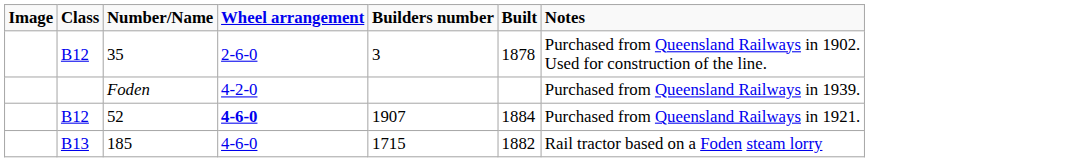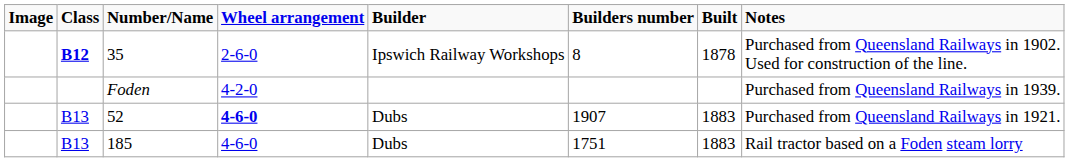+ column: Builder | Ipswich Railway Workshops | Dubs | Dubs
35 | Class: normal -> bold
35 | Builders number: 3 -> 8
52 | Class: B12 -> B13
52 | Built: 1884 -> 1883
185 | Builders number: 1715 -> 1751
185 | Built: 1882 -> 1883
